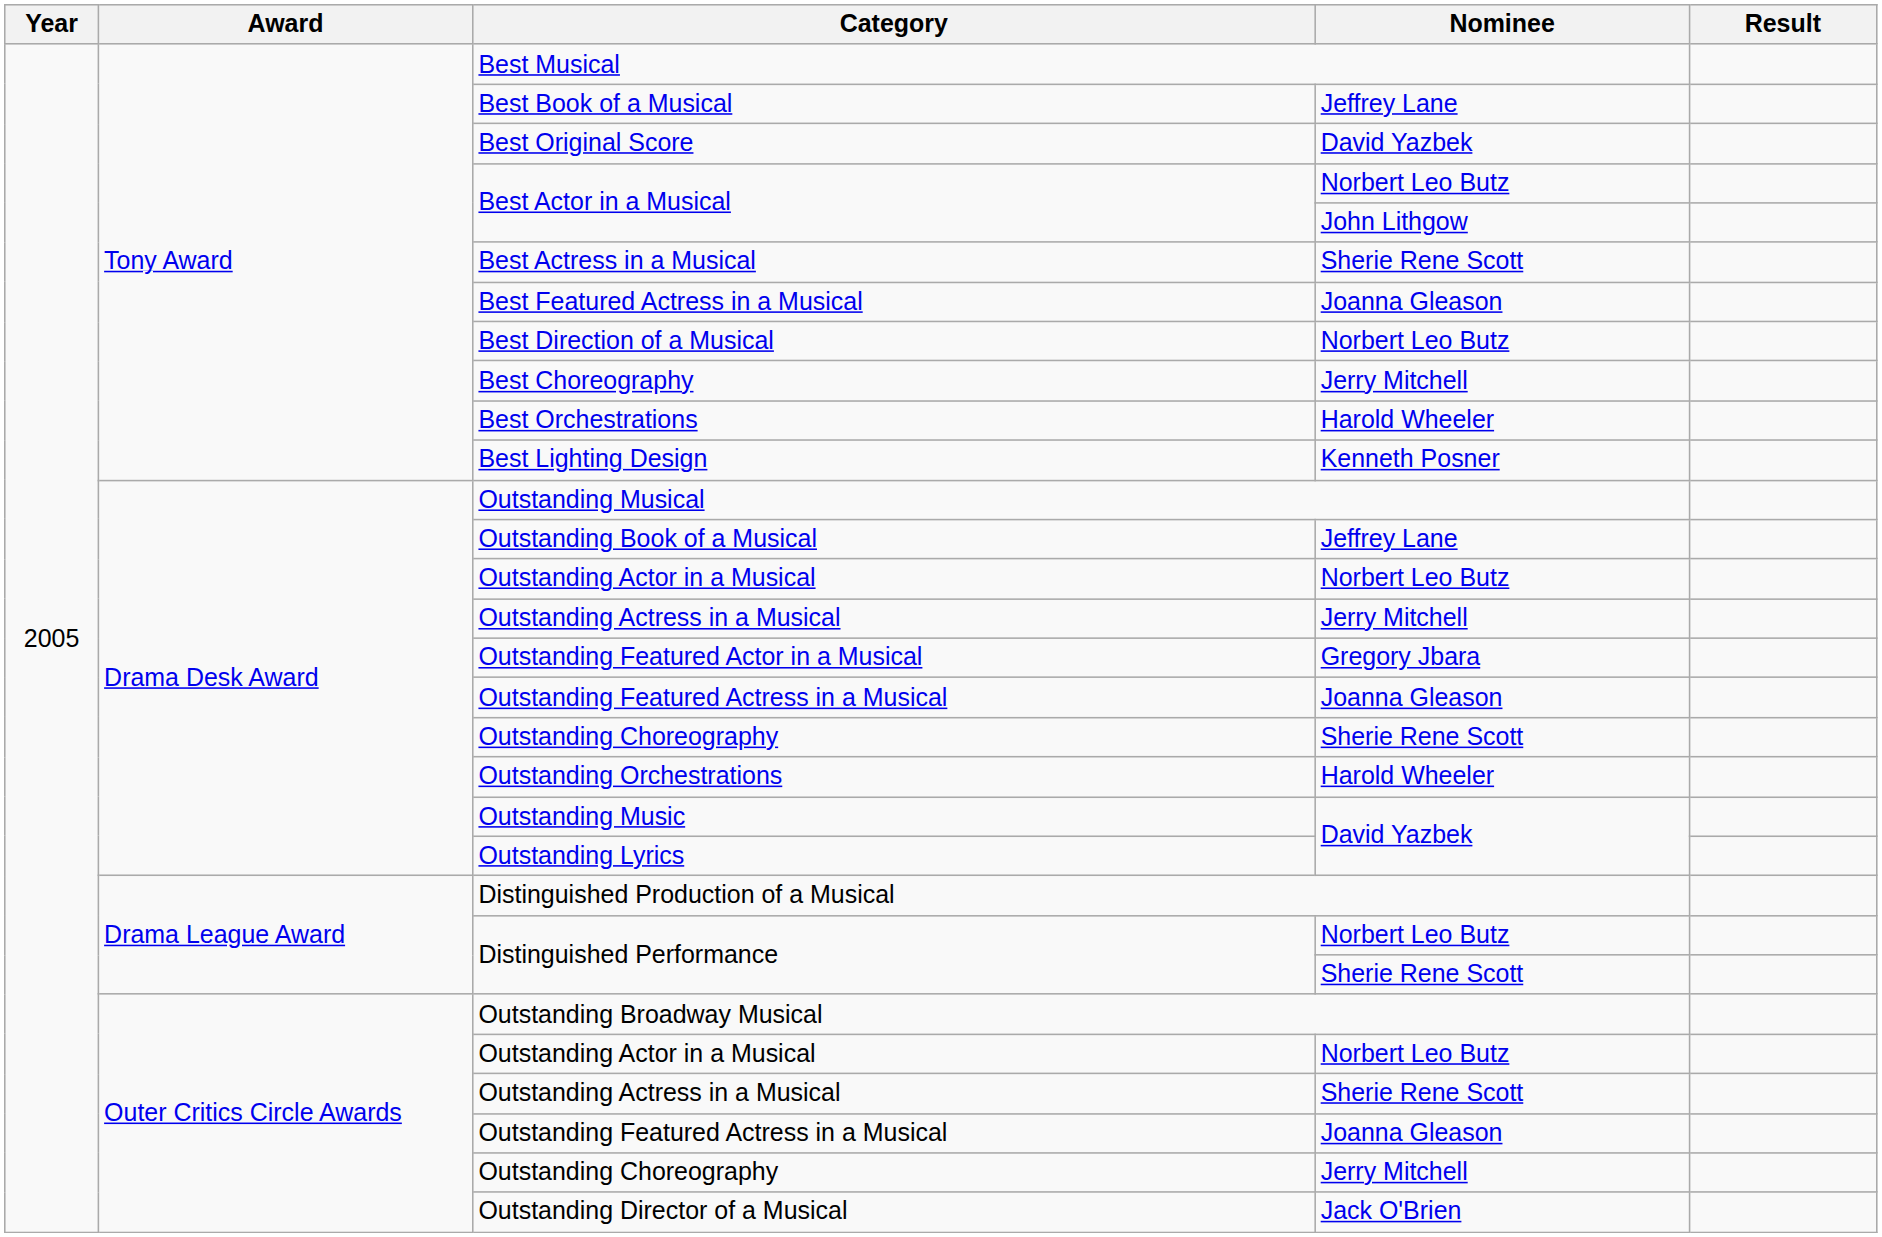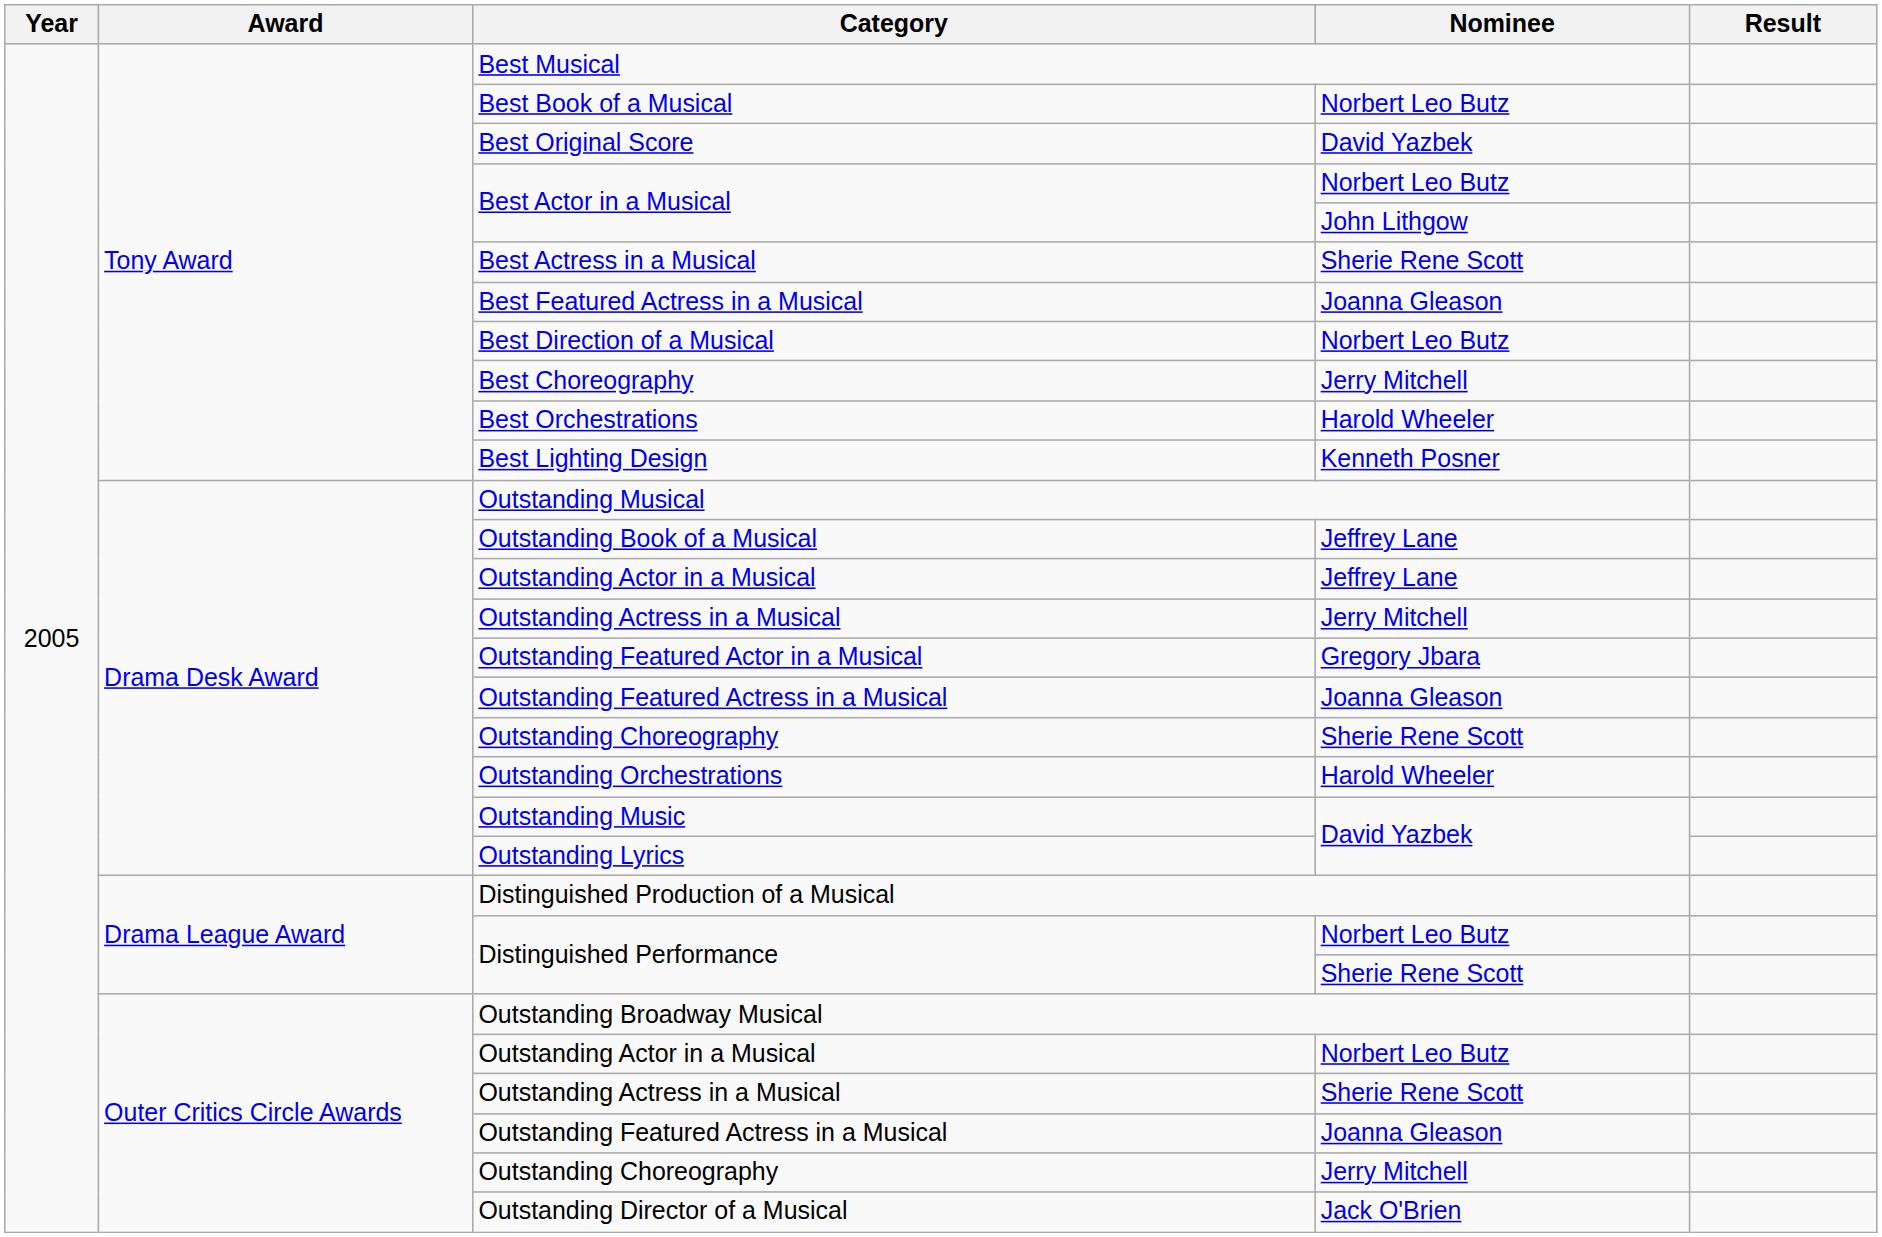Best Book of a Musical | Nominee: Jeffrey Lane -> Norbert Leo Butz
Drama Desk Award / Outstanding Actor in a Musical | Nominee: Norbert Leo Butz -> Jeffrey Lane
